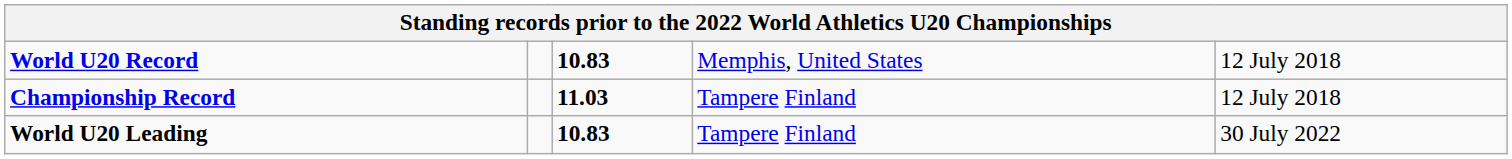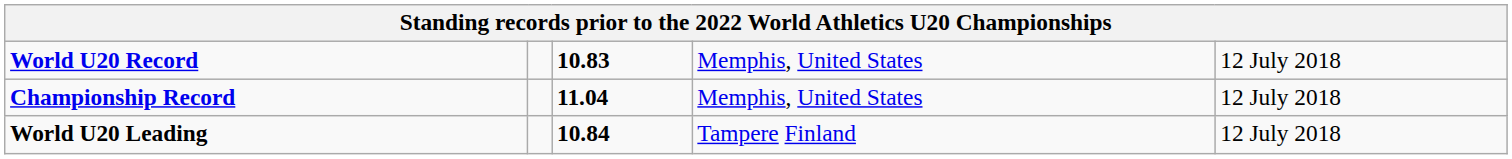Championship Record | column 3: 11.03 -> 11.04
Championship Record | column 4: Tampere Finland -> Memphis, United States
World U20 Leading | column 3: 10.83 -> 10.84
World U20 Leading | column 5: 30 July 2022 -> 12 July 2018
